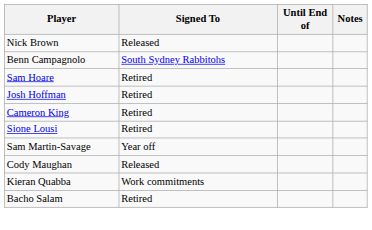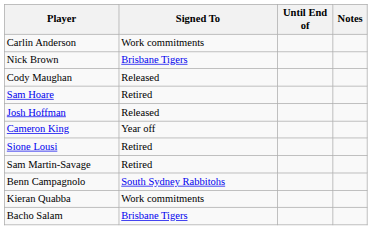+ row: Carlin Anderson | Work commitments
Nick Brown | Signed To: Released -> Brisbane Tigers
rows swapped: Benn Campagnolo <-> Cody Maughan
Josh Hoffman | Signed To: Retired -> Released
Cameron King | Signed To: Retired -> Year off
Sam Martin-Savage | Signed To: Year off -> Retired
Bacho Salam | Signed To: Retired -> Brisbane Tigers
